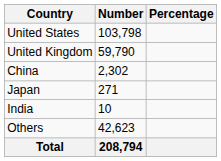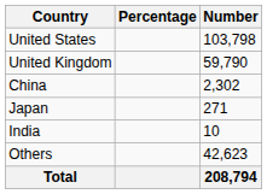columns swapped: Number <-> Percentage
